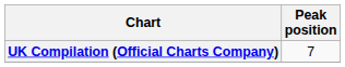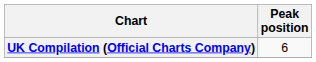UK Compilation (Official Charts Company) | Peak position: 7 -> 6
